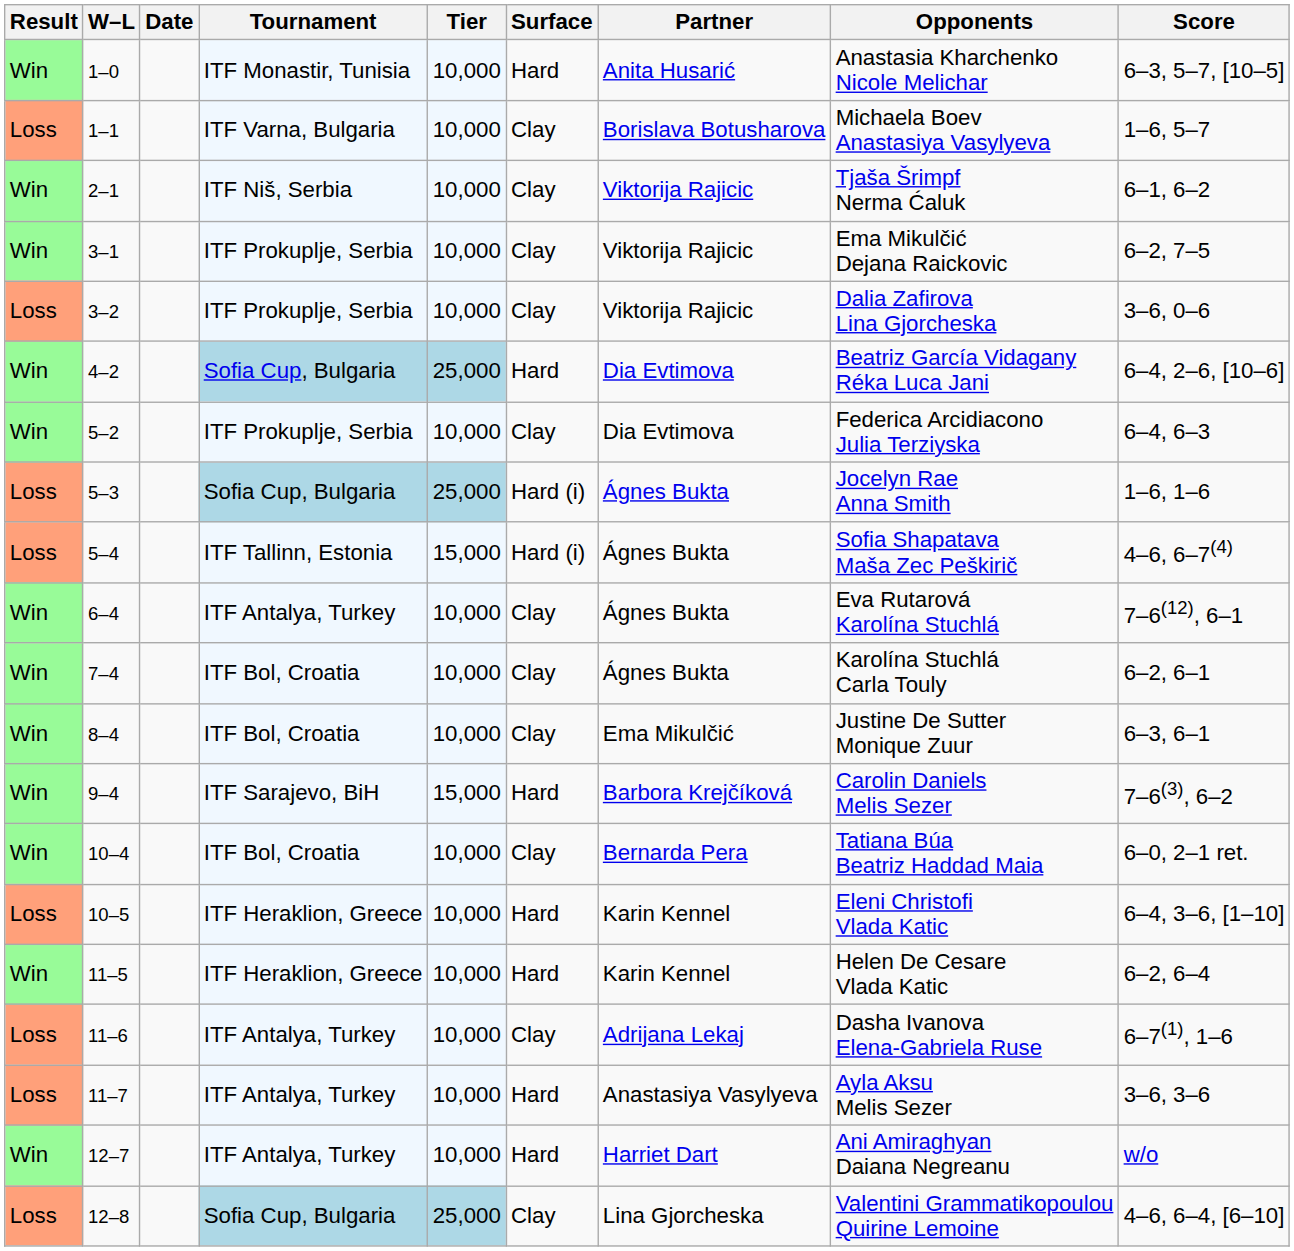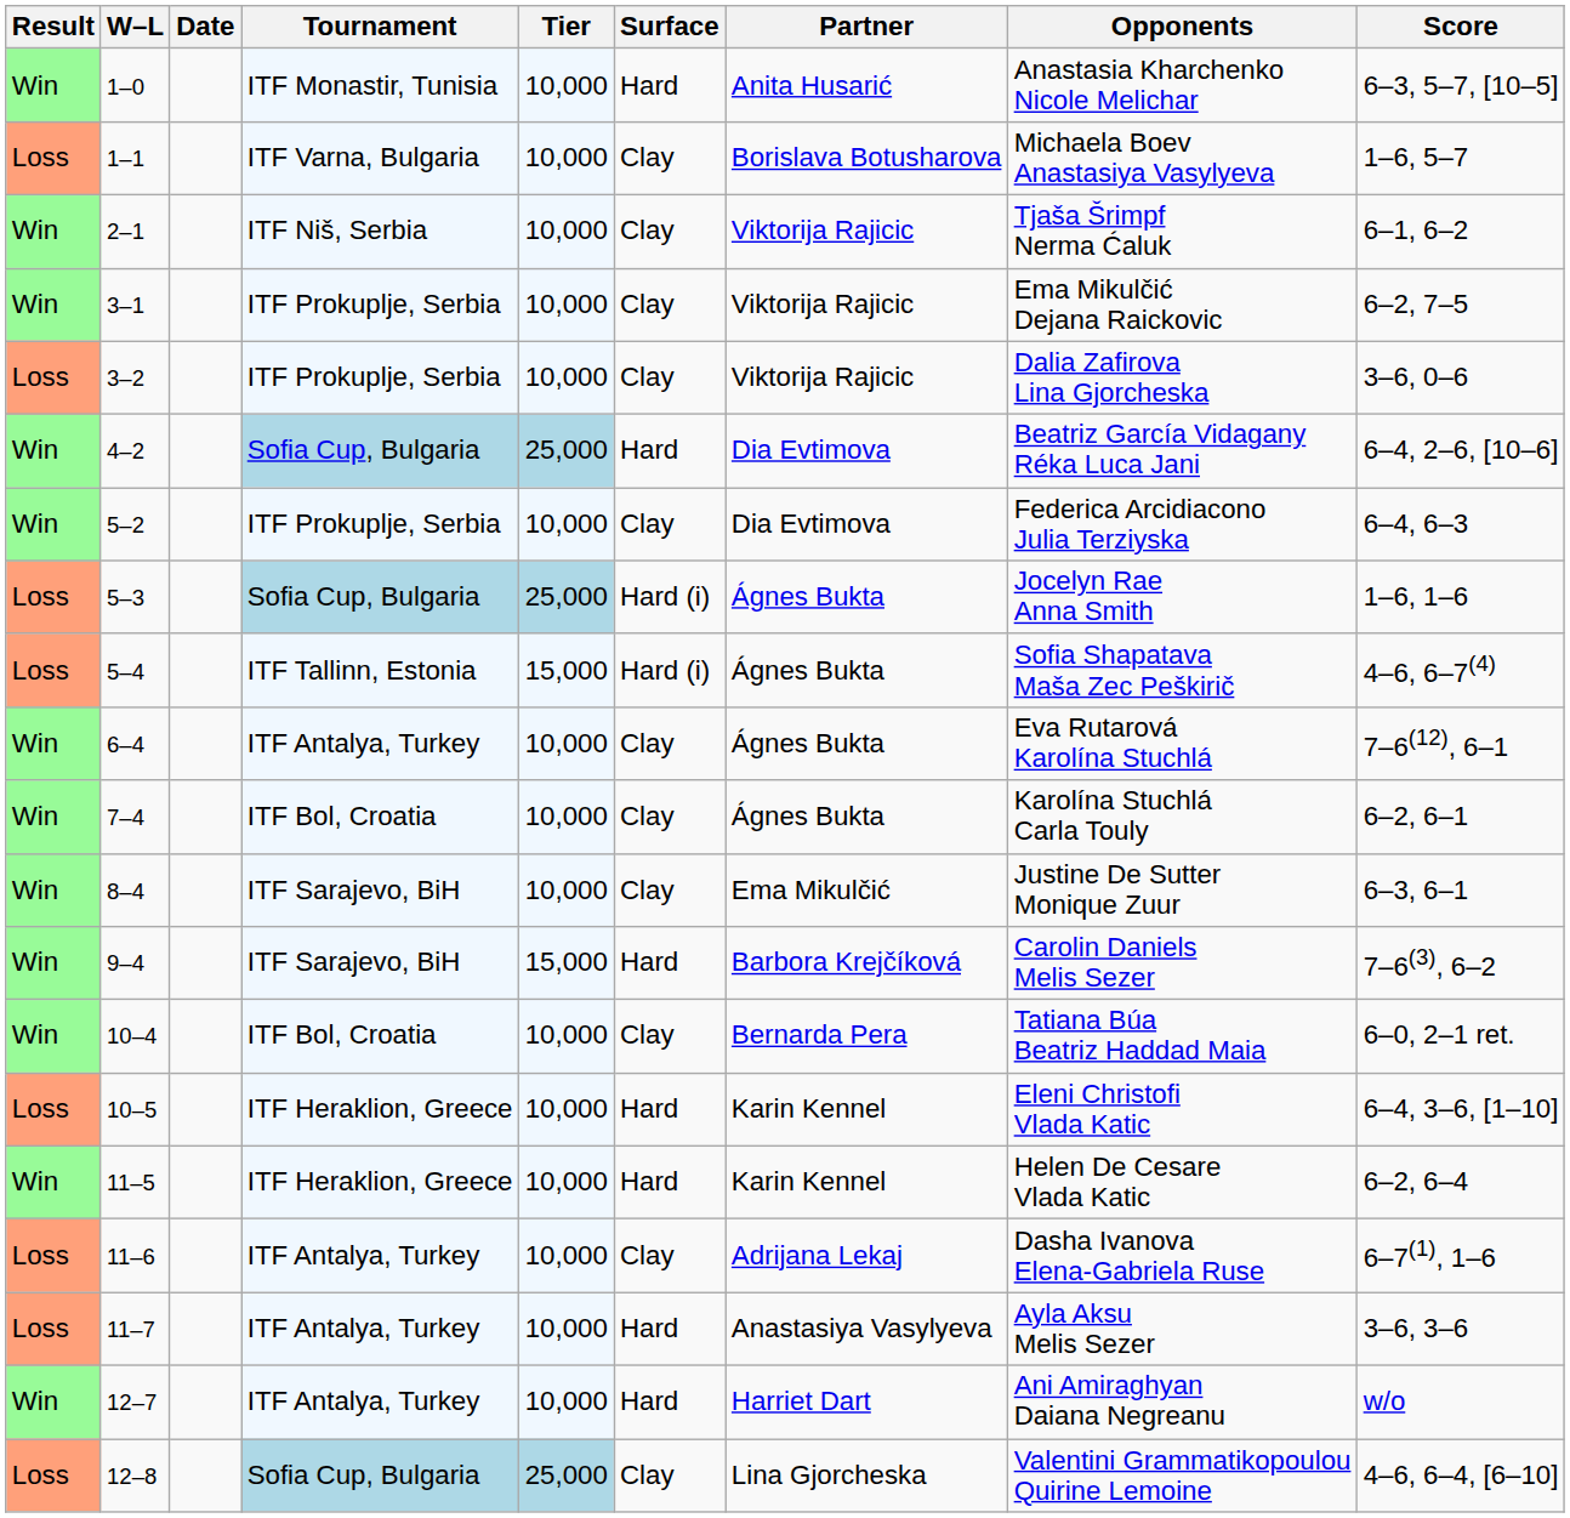8–4 | Tournament: ITF Bol, Croatia -> ITF Sarajevo, BiH
